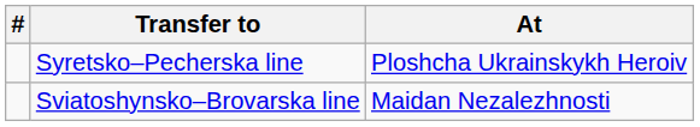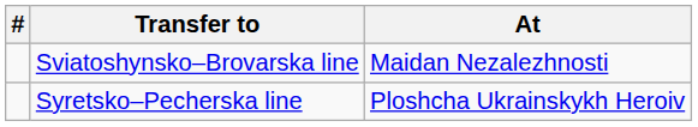rows swapped: Sviatoshynsko–Brovarska line <-> Syretsko–Pecherska line
